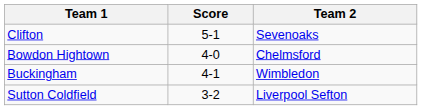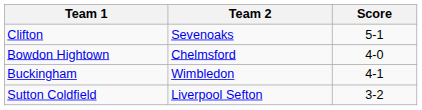columns swapped: Team 2 <-> Score
